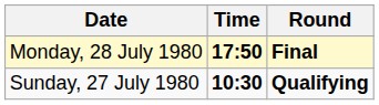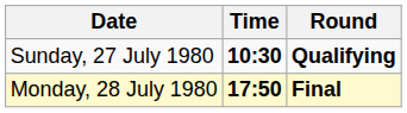rows swapped: Sunday, 27 July 1980 <-> Monday, 28 July 1980
